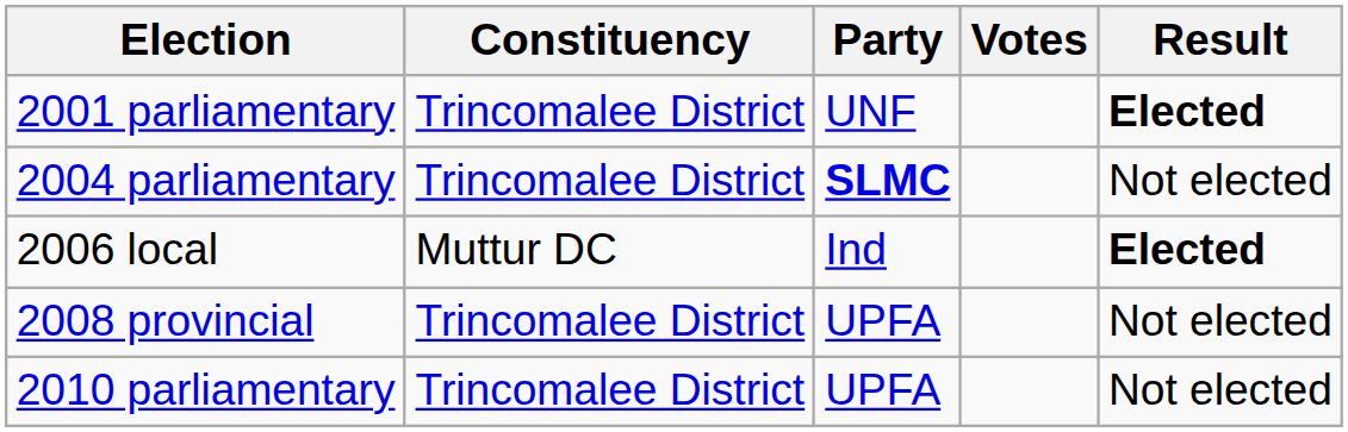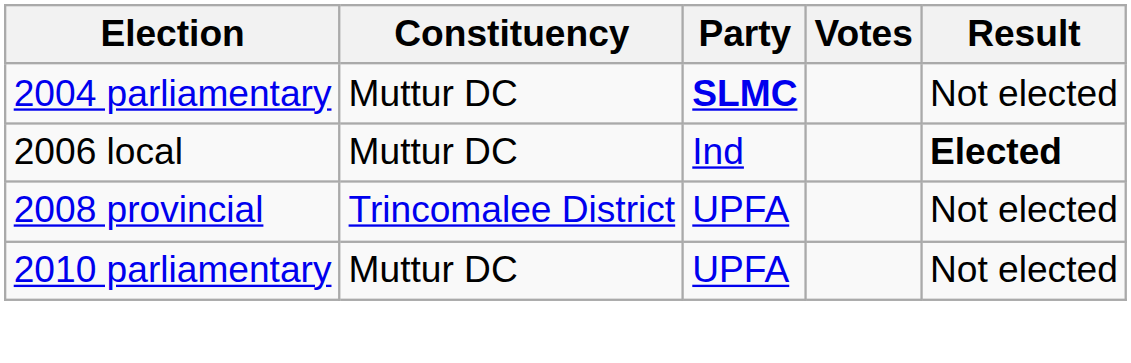- row: 2001 parliamentary | Trincomalee District | UNF | Elected
2004 parliamentary | Constituency: Trincomalee District -> Muttur DC
2010 parliamentary | Constituency: Trincomalee District -> Muttur DC
